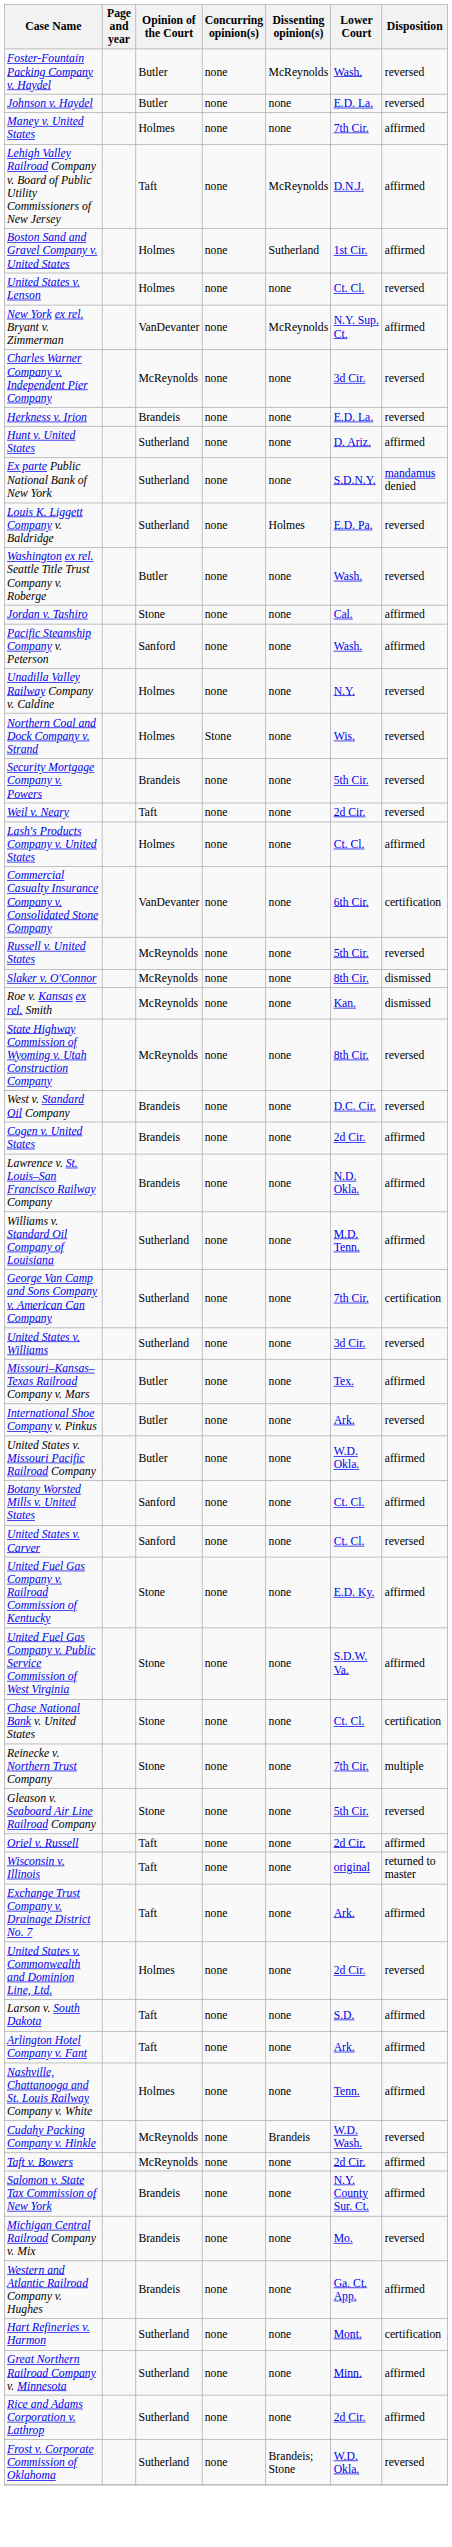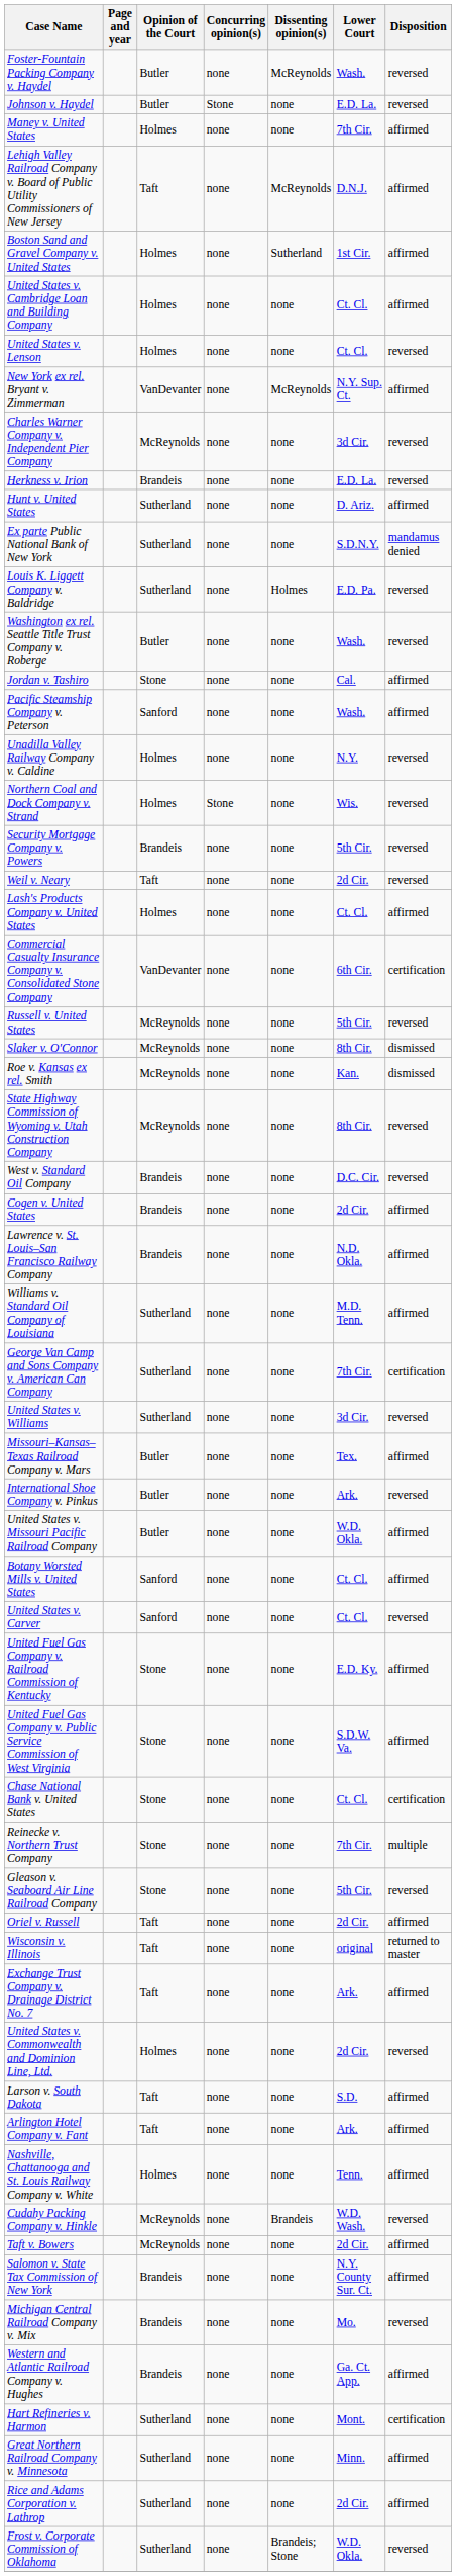Johnson v. Haydel | Concurring opinion(s): none -> Stone
+ row: United States v. Cambridge Loan and Building Company | Holmes | none | none | Ct. Cl. | affirmed
